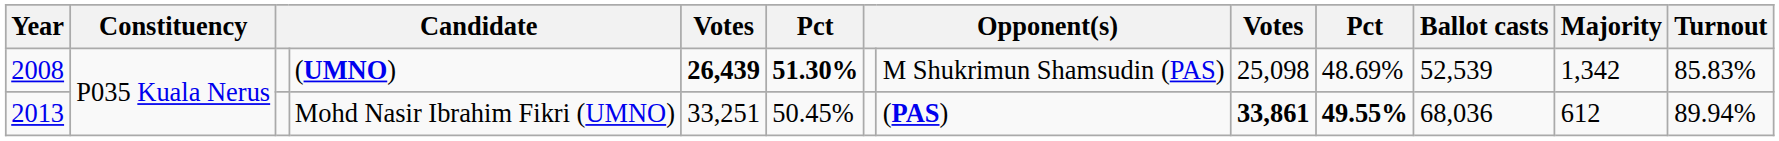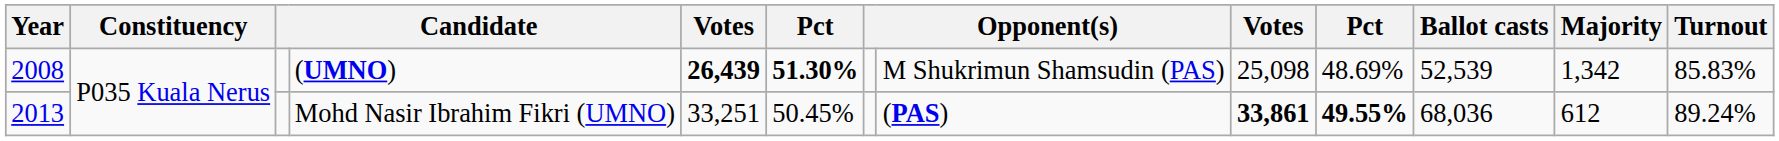Mohd Nasir Ibrahim Fikri (UMNO) | Turnout: 89.94% -> 89.24%
